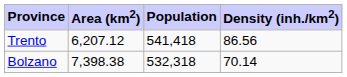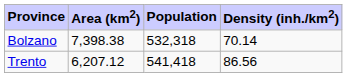rows swapped: Trento <-> Bolzano
